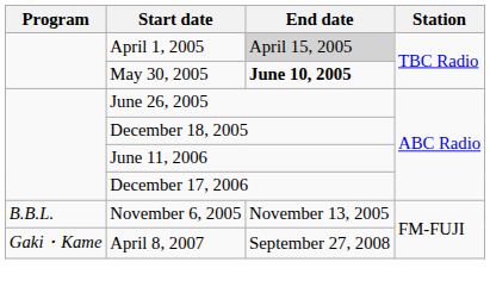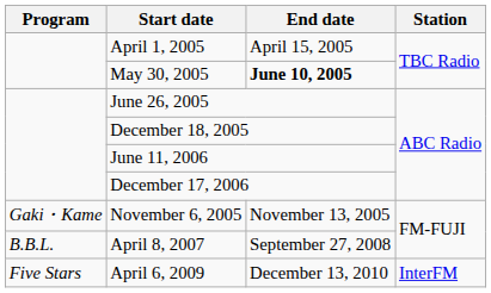April 1, 2005 | End date: lightgrey background -> no background
November 6, 2005 | Program: B.B.L. -> Gaki・Kame
April 8, 2007 | Program: Gaki・Kame -> B.B.L.
+ row: Five Stars | April 6, 2009 | December 13, 2010 | InterFM
